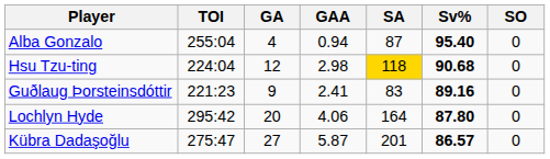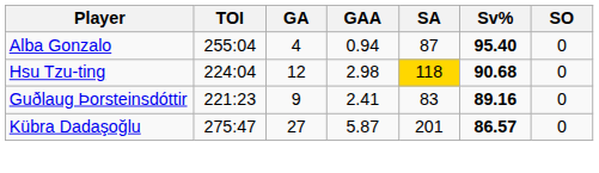- row: Lochlyn Hyde | 295:42 | 20 | 4.06 | 164 | 87.80 | 0
